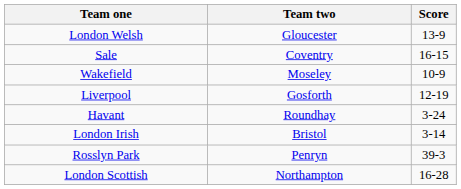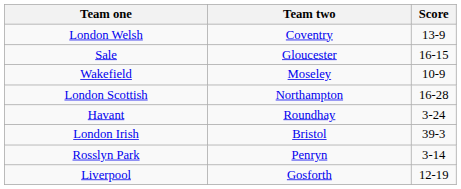London Welsh | Team two: Gloucester -> Coventry
Sale | Team two: Coventry -> Gloucester
rows swapped: Liverpool <-> London Scottish
London Irish | Score: 3-14 -> 39-3
Rosslyn Park | Score: 39-3 -> 3-14
